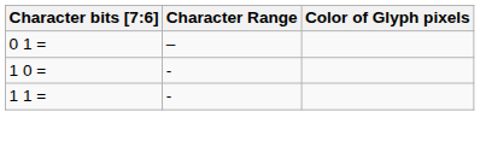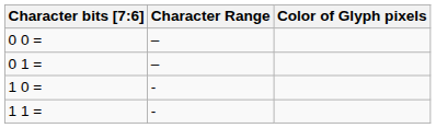+ row: 0 0 = | –
